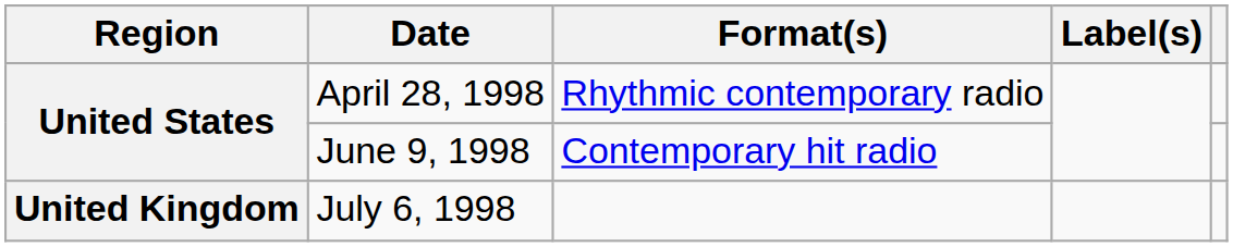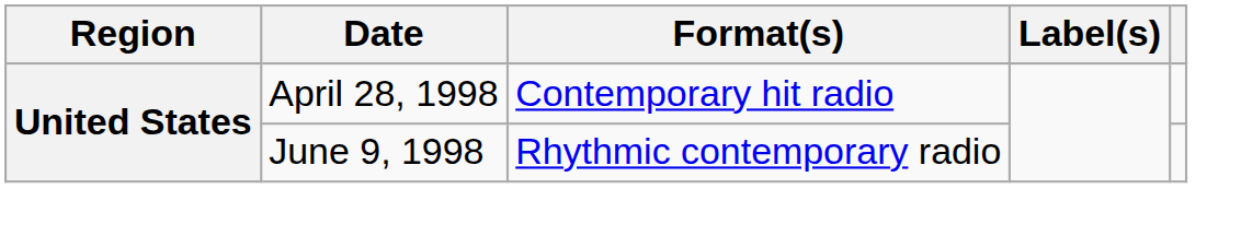April 28, 1998 | Format(s): Rhythmic contemporary radio -> Contemporary hit radio
June 9, 1998 | Format(s): Contemporary hit radio -> Rhythmic contemporary radio
- row: United Kingdom | July 6, 1998
